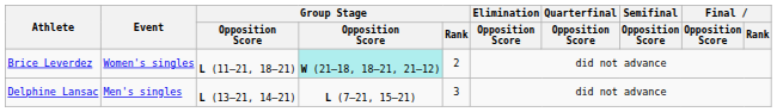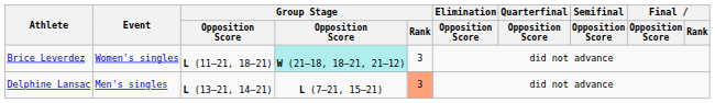Brice Leverdez | Group Stage / Rank: 2 -> 3
Delphine Lansac | Group Stage / Rank: no background -> lightsalmon background
